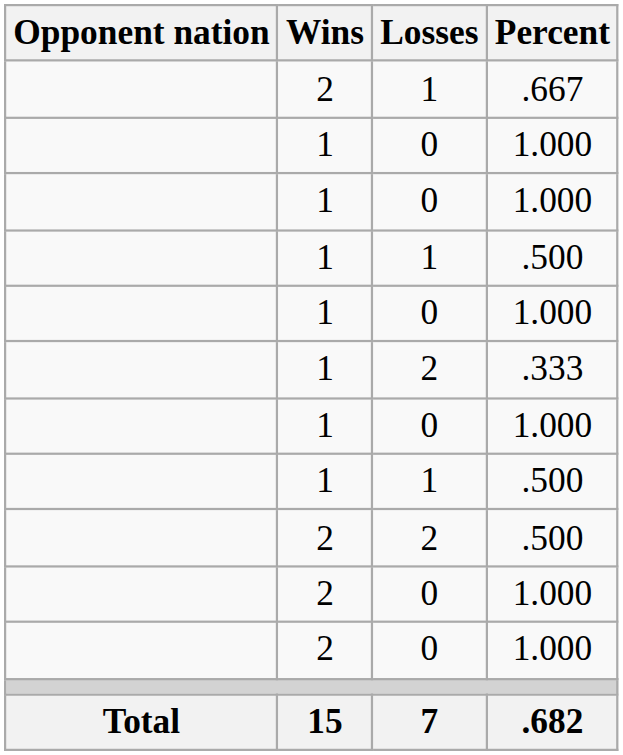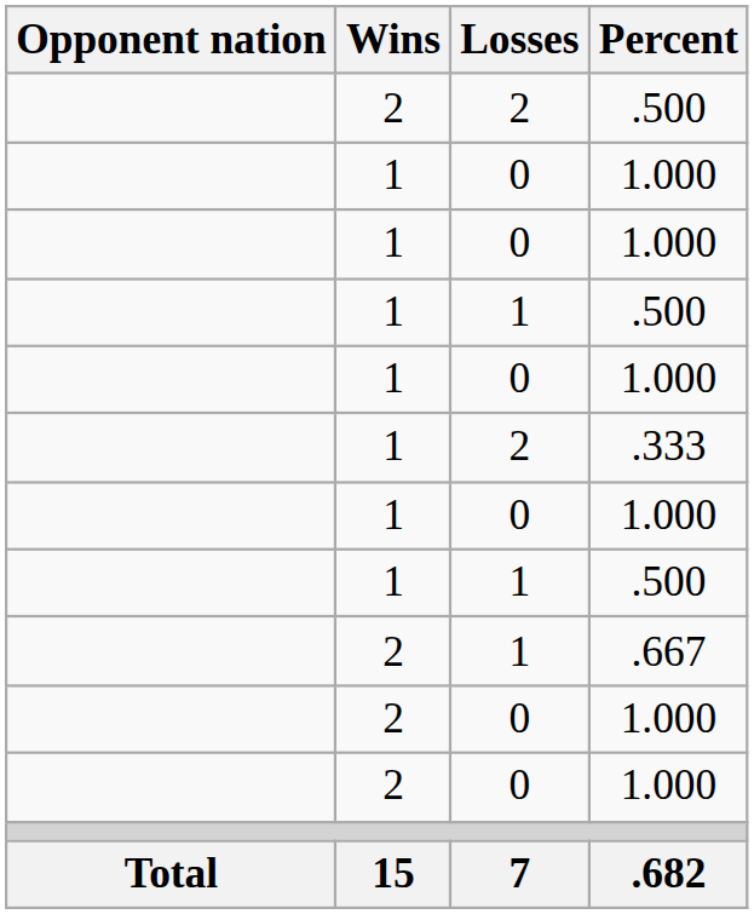rows swapped: .667 <-> 2 / .500
